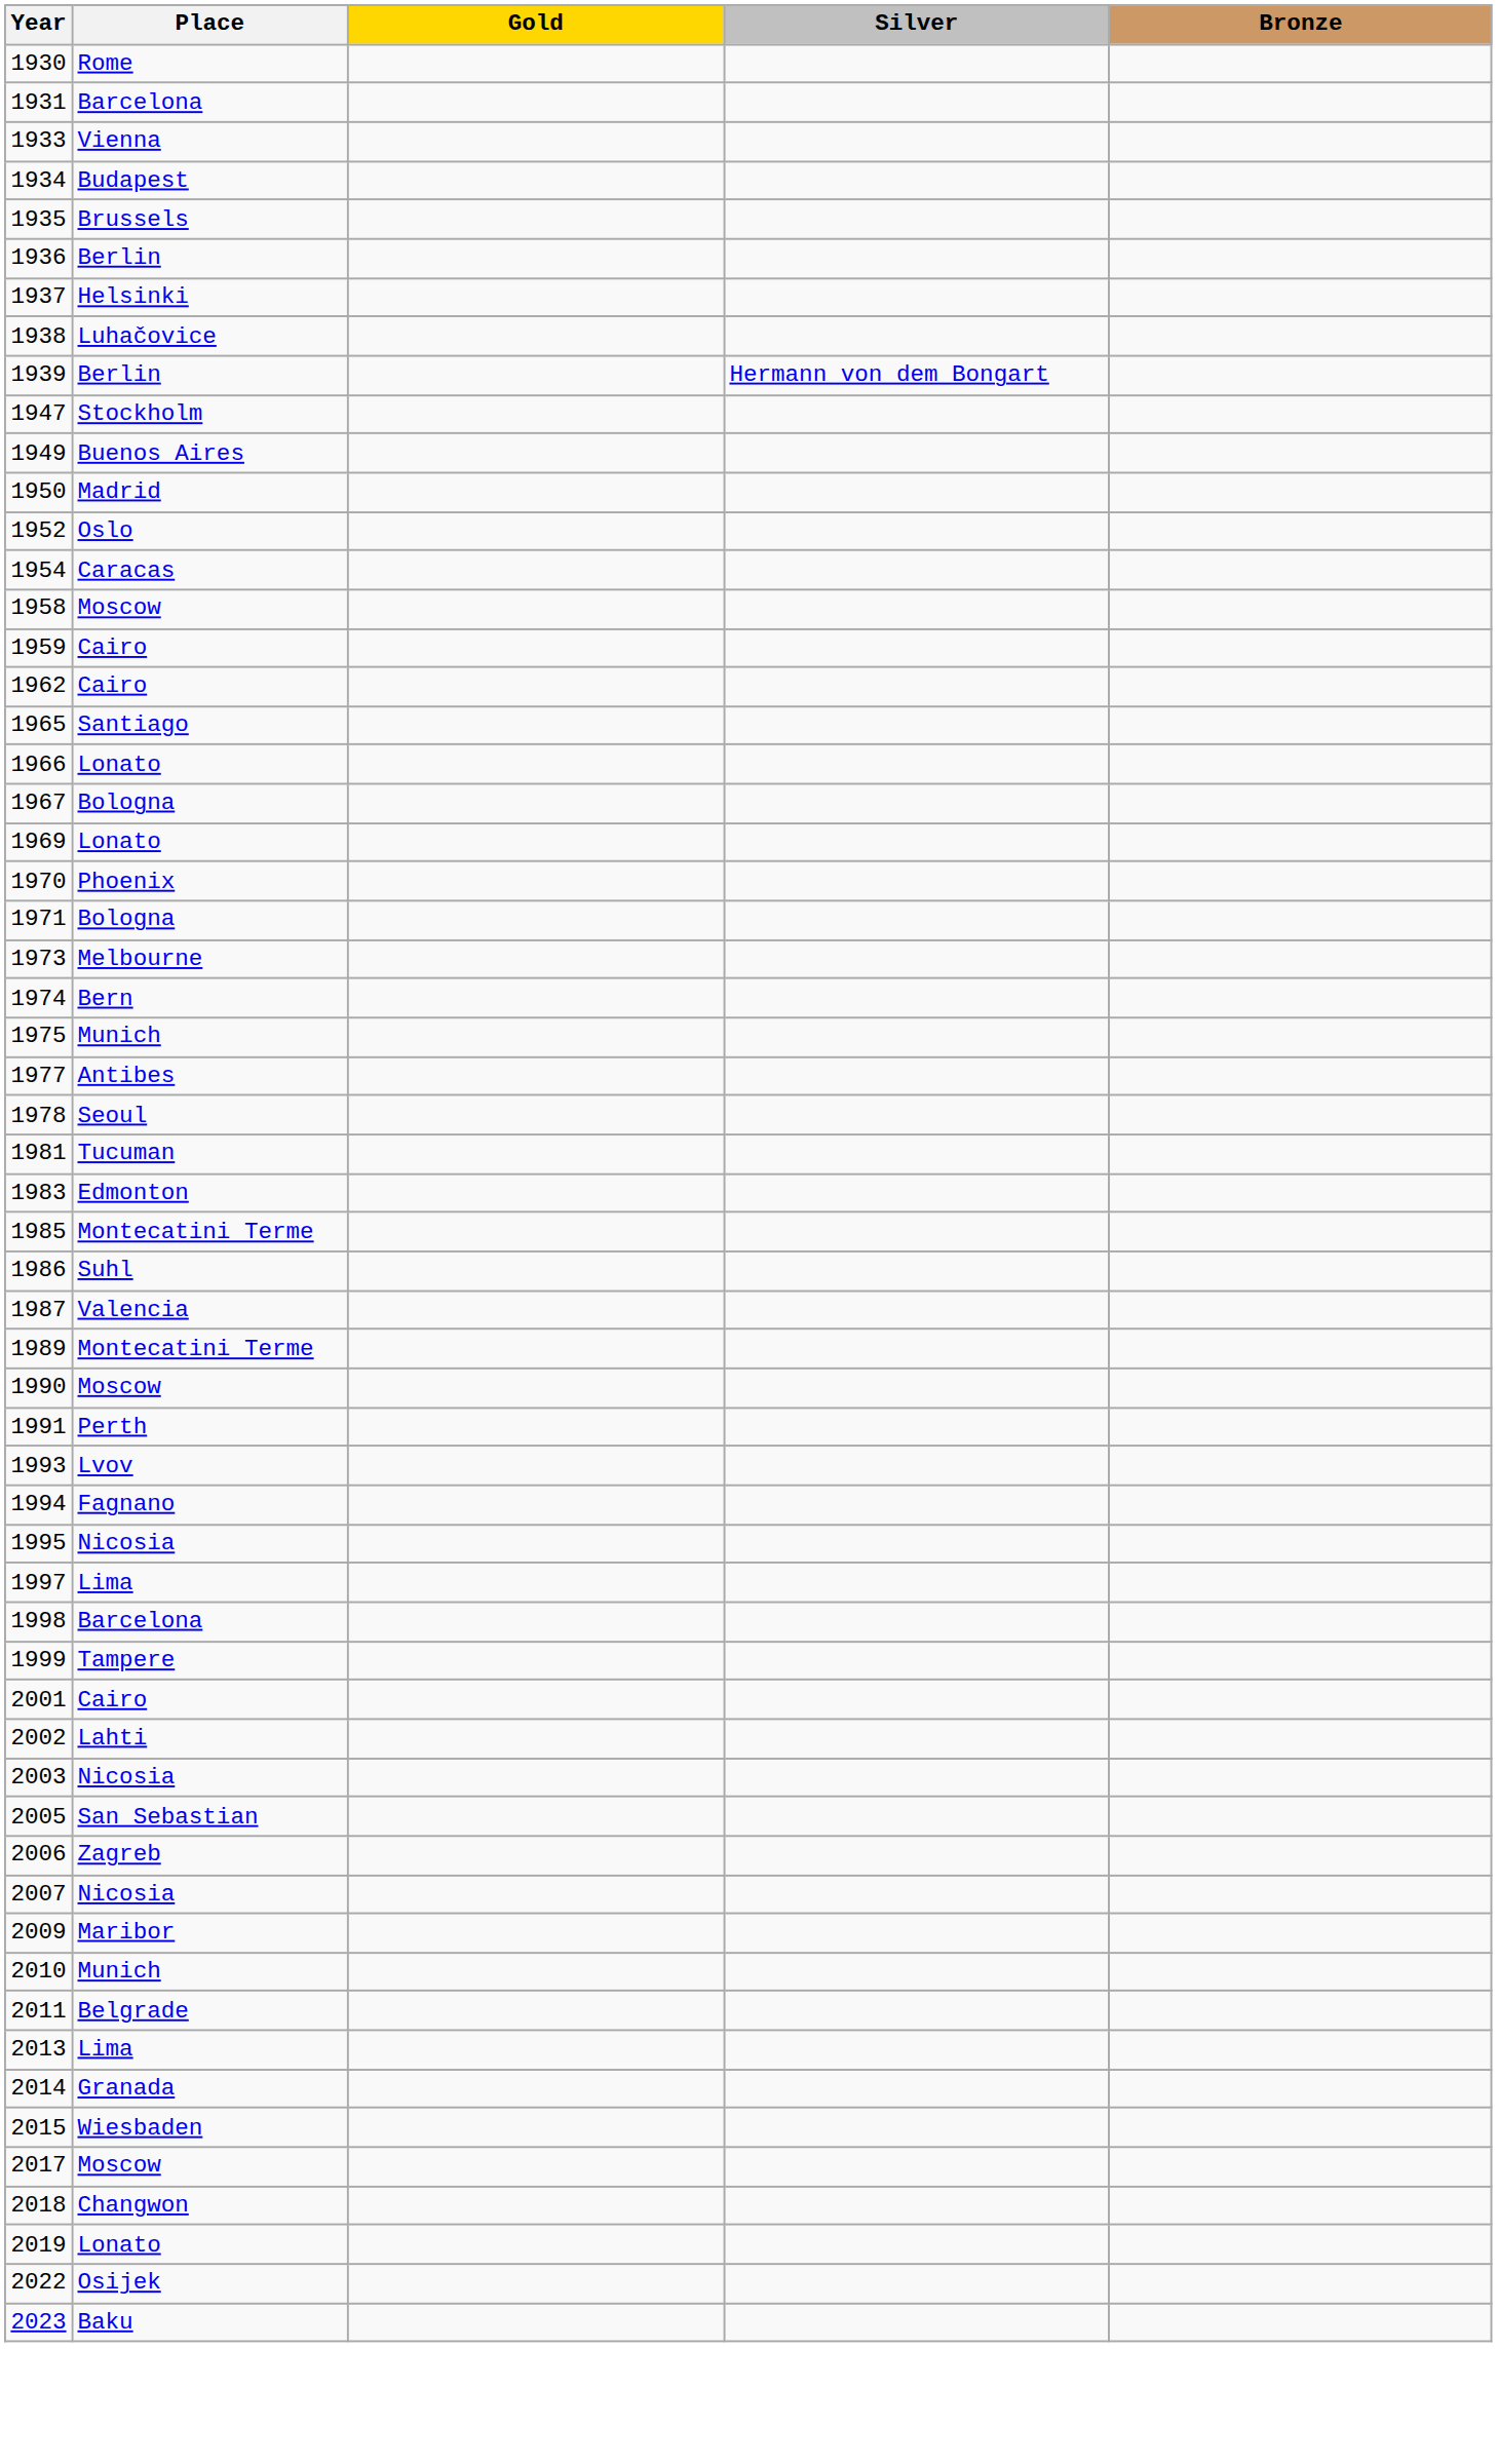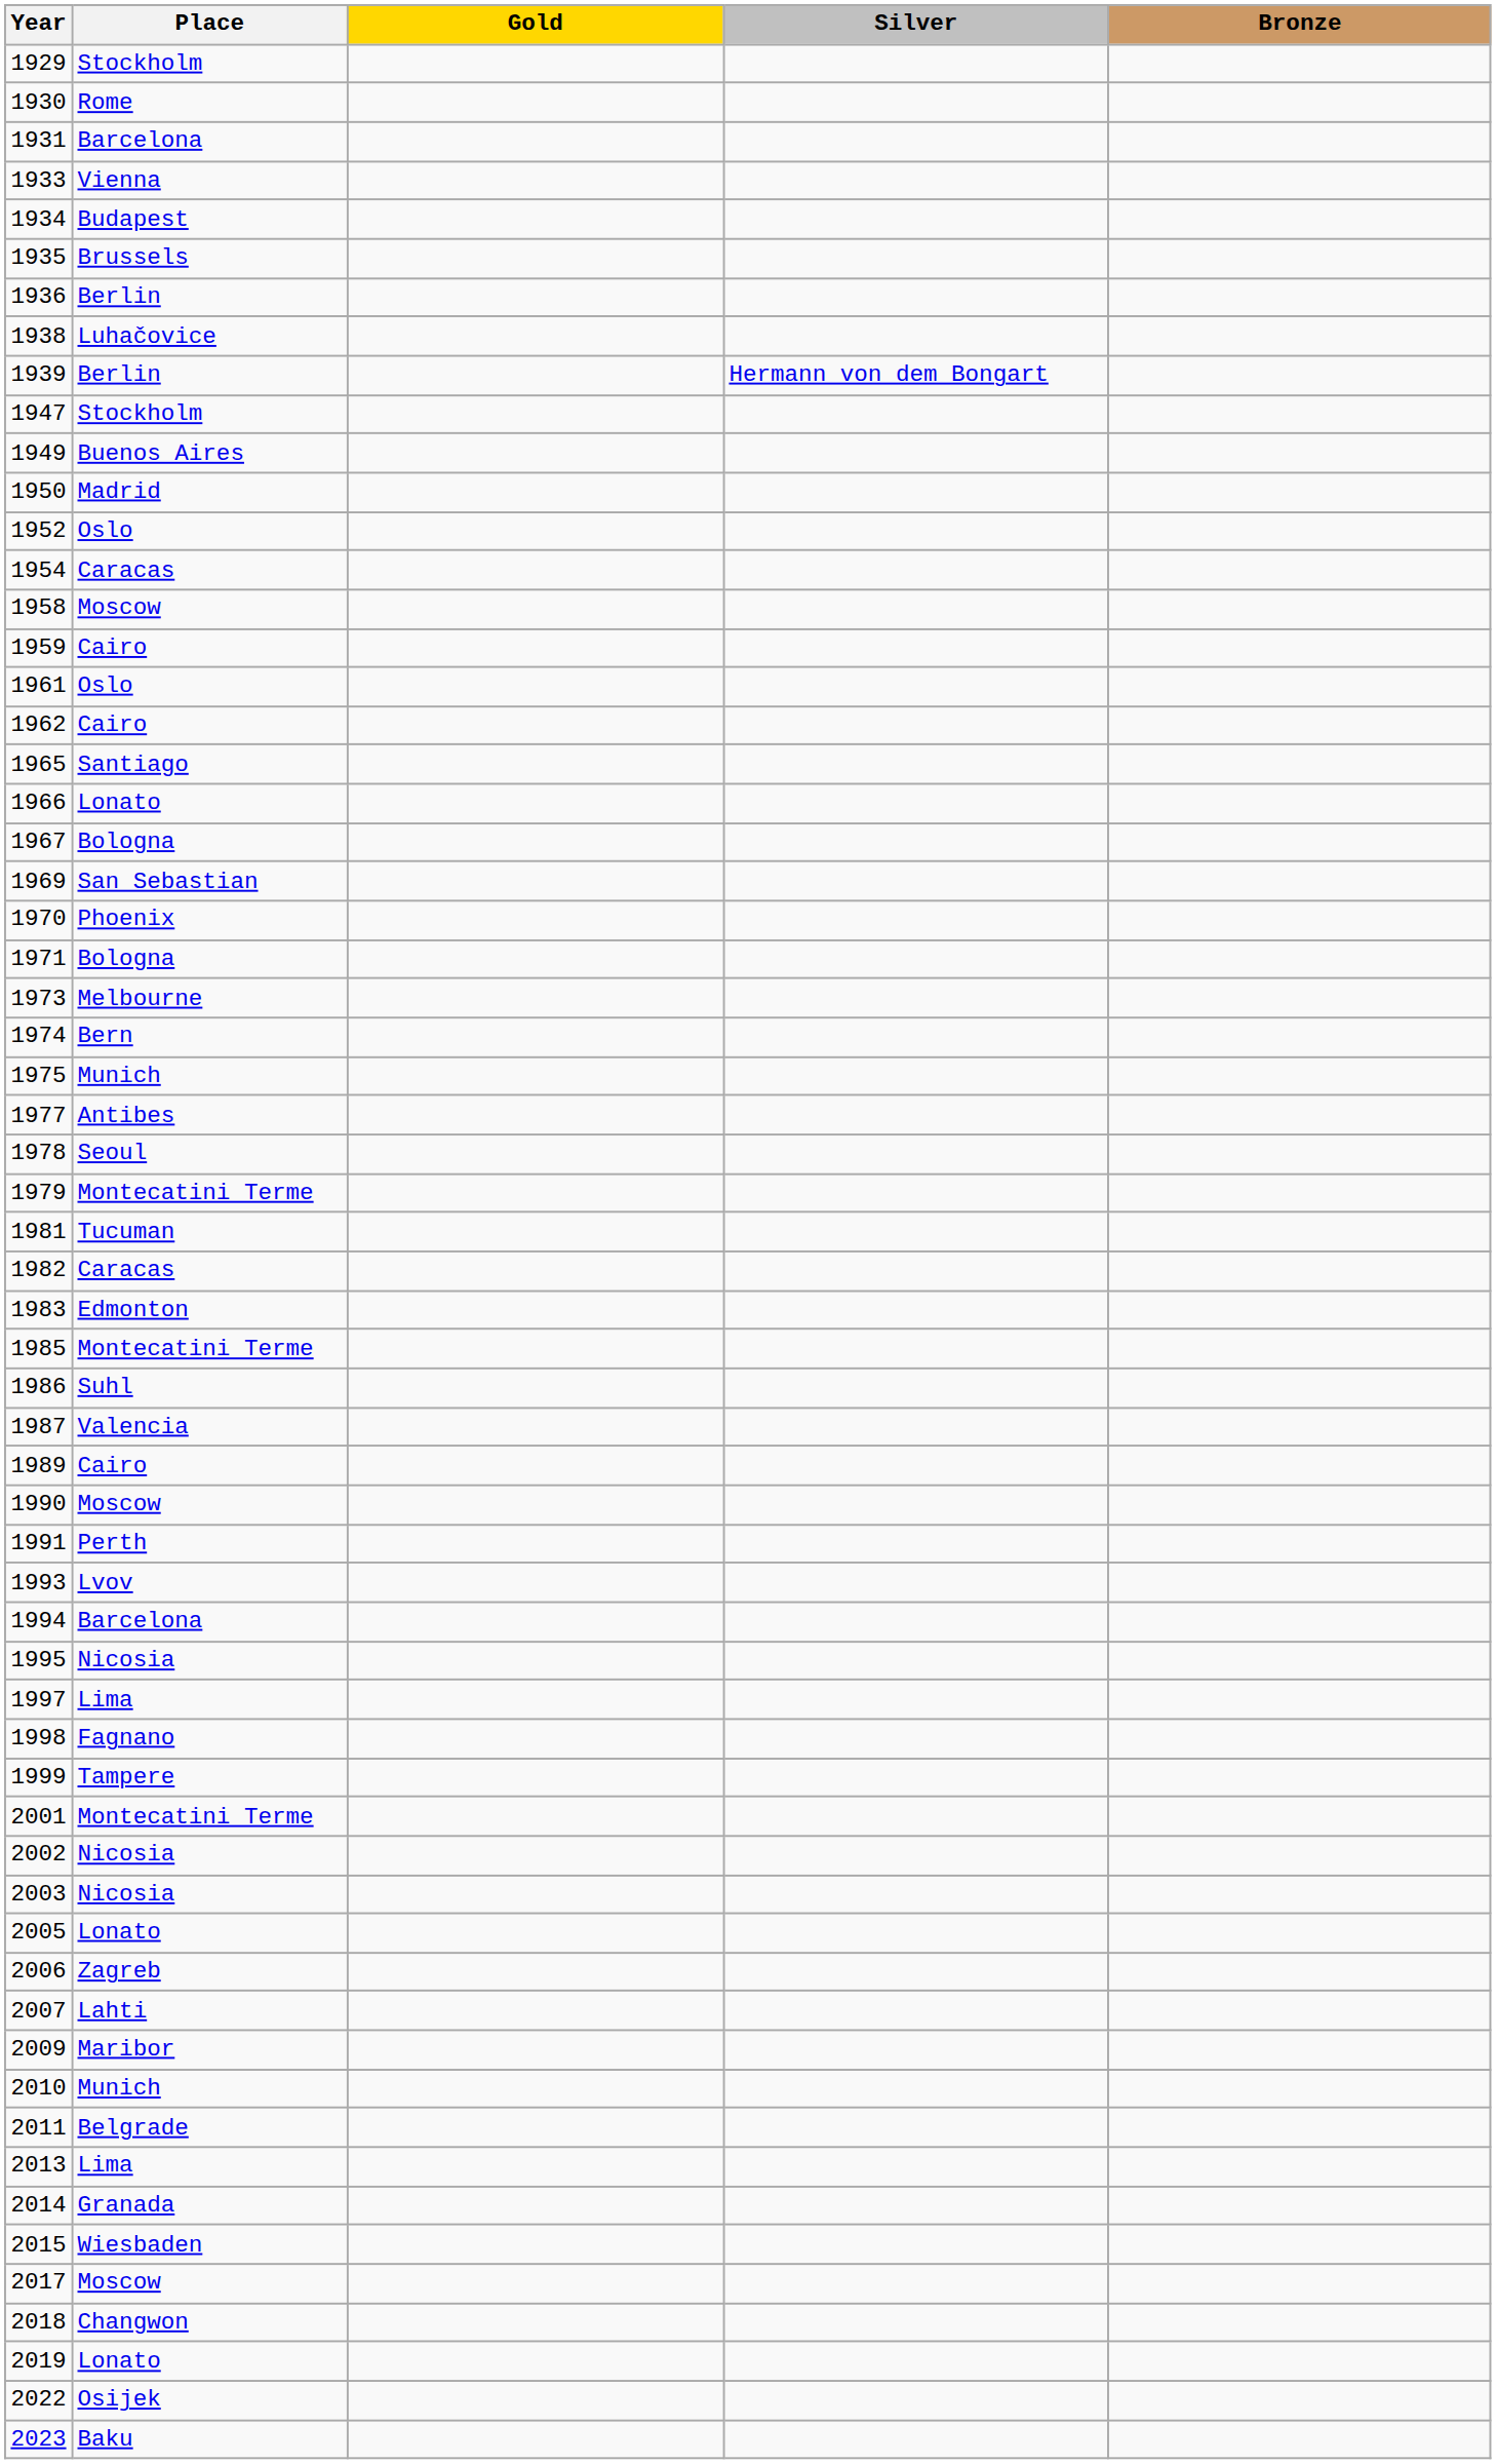+ row: 1929 | Stockholm
- row: 1937 | Helsinki
+ row: 1961 | Oslo
1969 | Place: Lonato -> San Sebastian
+ row: 1979 | Montecatini Terme
+ row: 1982 | Caracas
1989 | Place: Montecatini Terme -> Cairo
1994 | Place: Fagnano -> Barcelona
1998 | Place: Barcelona -> Fagnano
2001 | Place: Cairo -> Montecatini Terme
2002 | Place: Lahti -> Nicosia
2005 | Place: San Sebastian -> Lonato
2007 | Place: Nicosia -> Lahti
